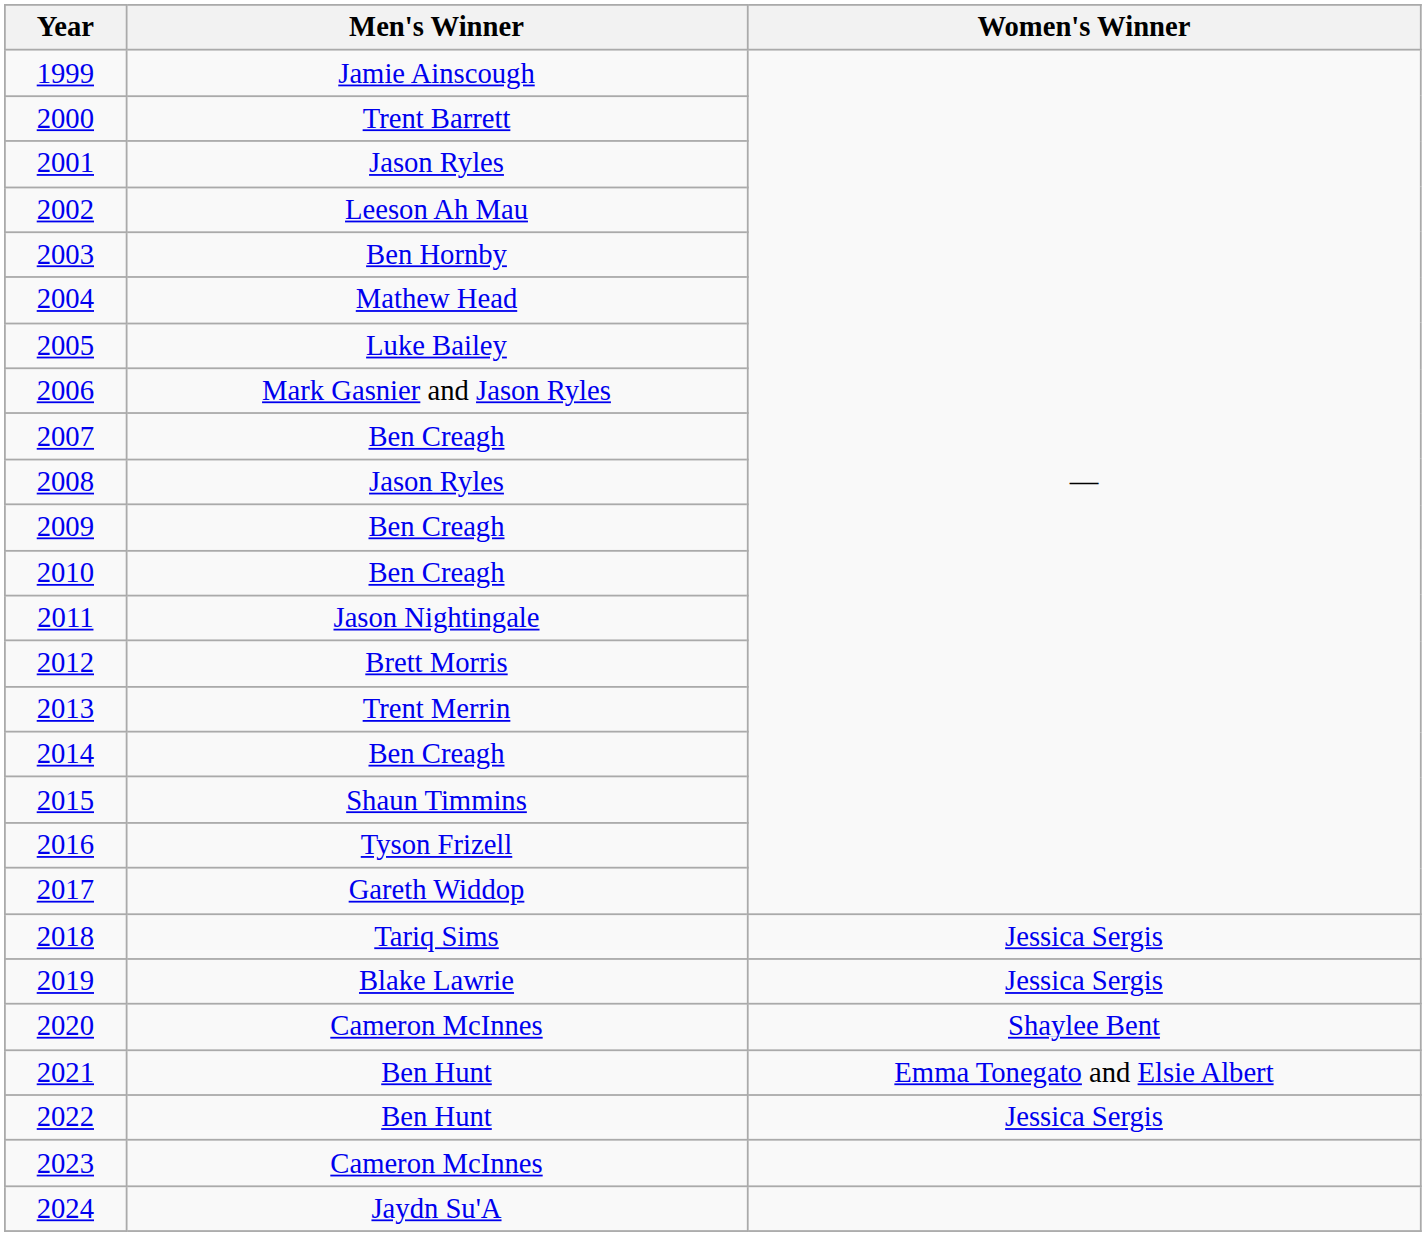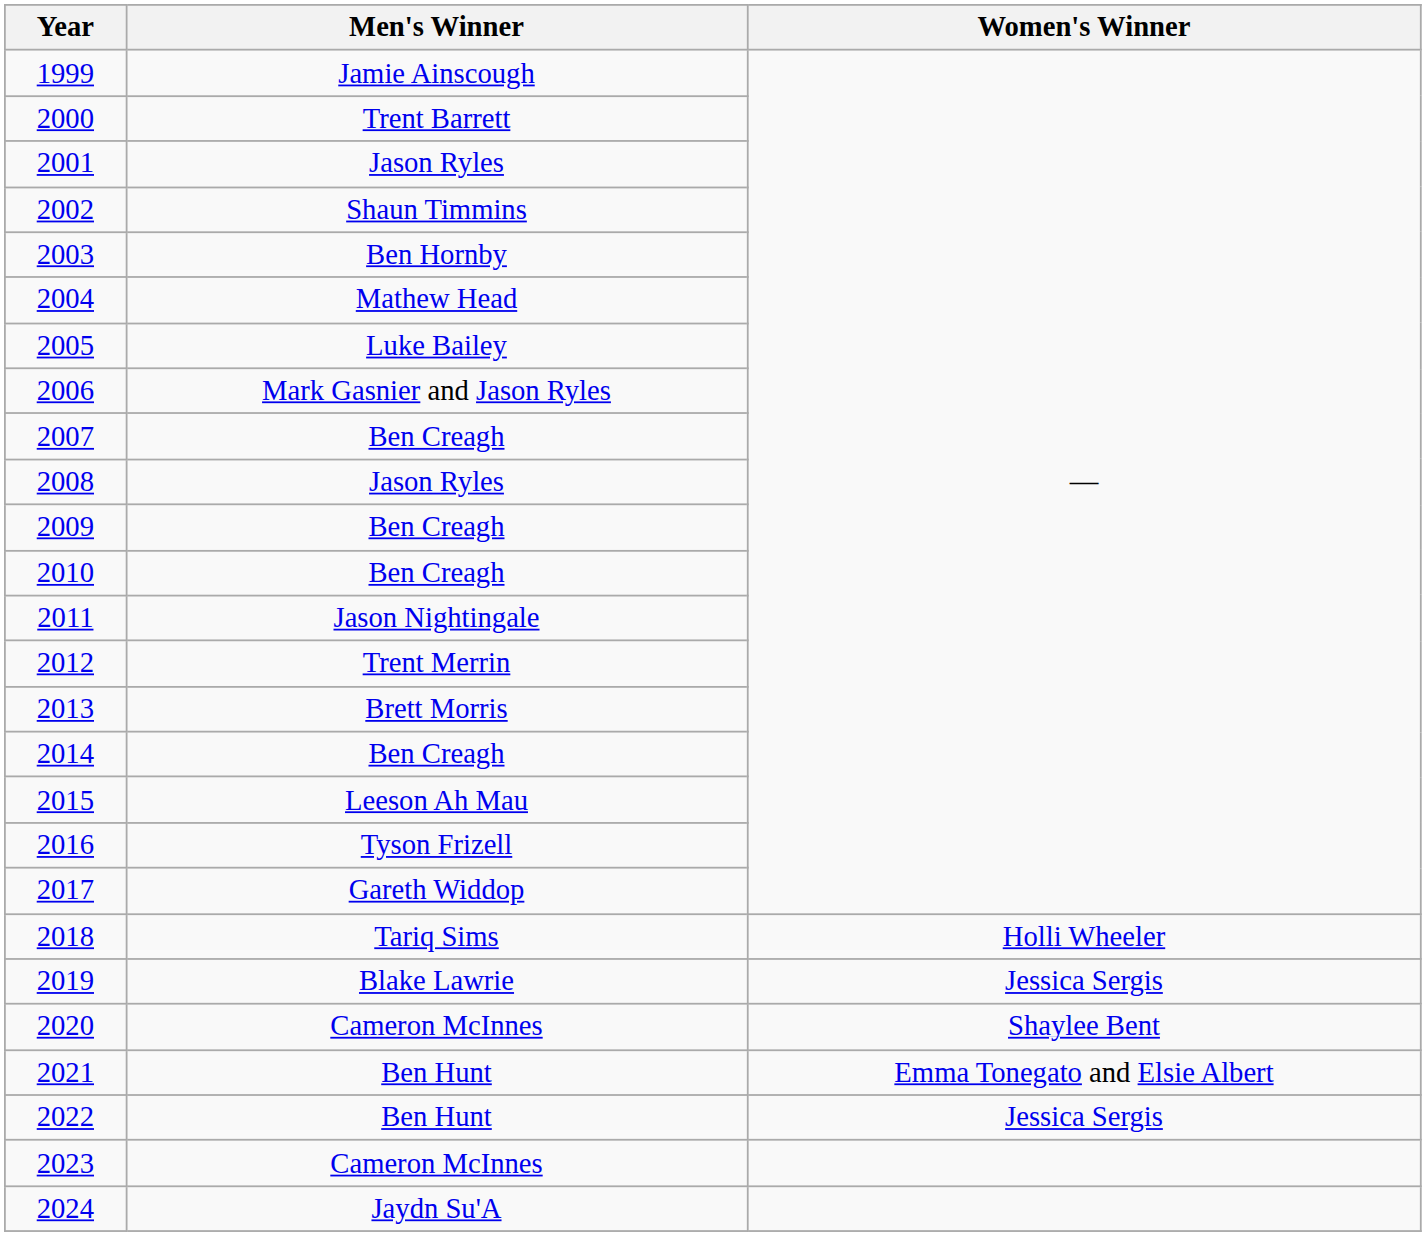2002 | Men's Winner: Leeson Ah Mau -> Shaun Timmins
2012 | Men's Winner: Brett Morris -> Trent Merrin
2013 | Men's Winner: Trent Merrin -> Brett Morris
2015 | Men's Winner: Shaun Timmins -> Leeson Ah Mau
2018 | Women's Winner: Jessica Sergis -> Holli Wheeler
